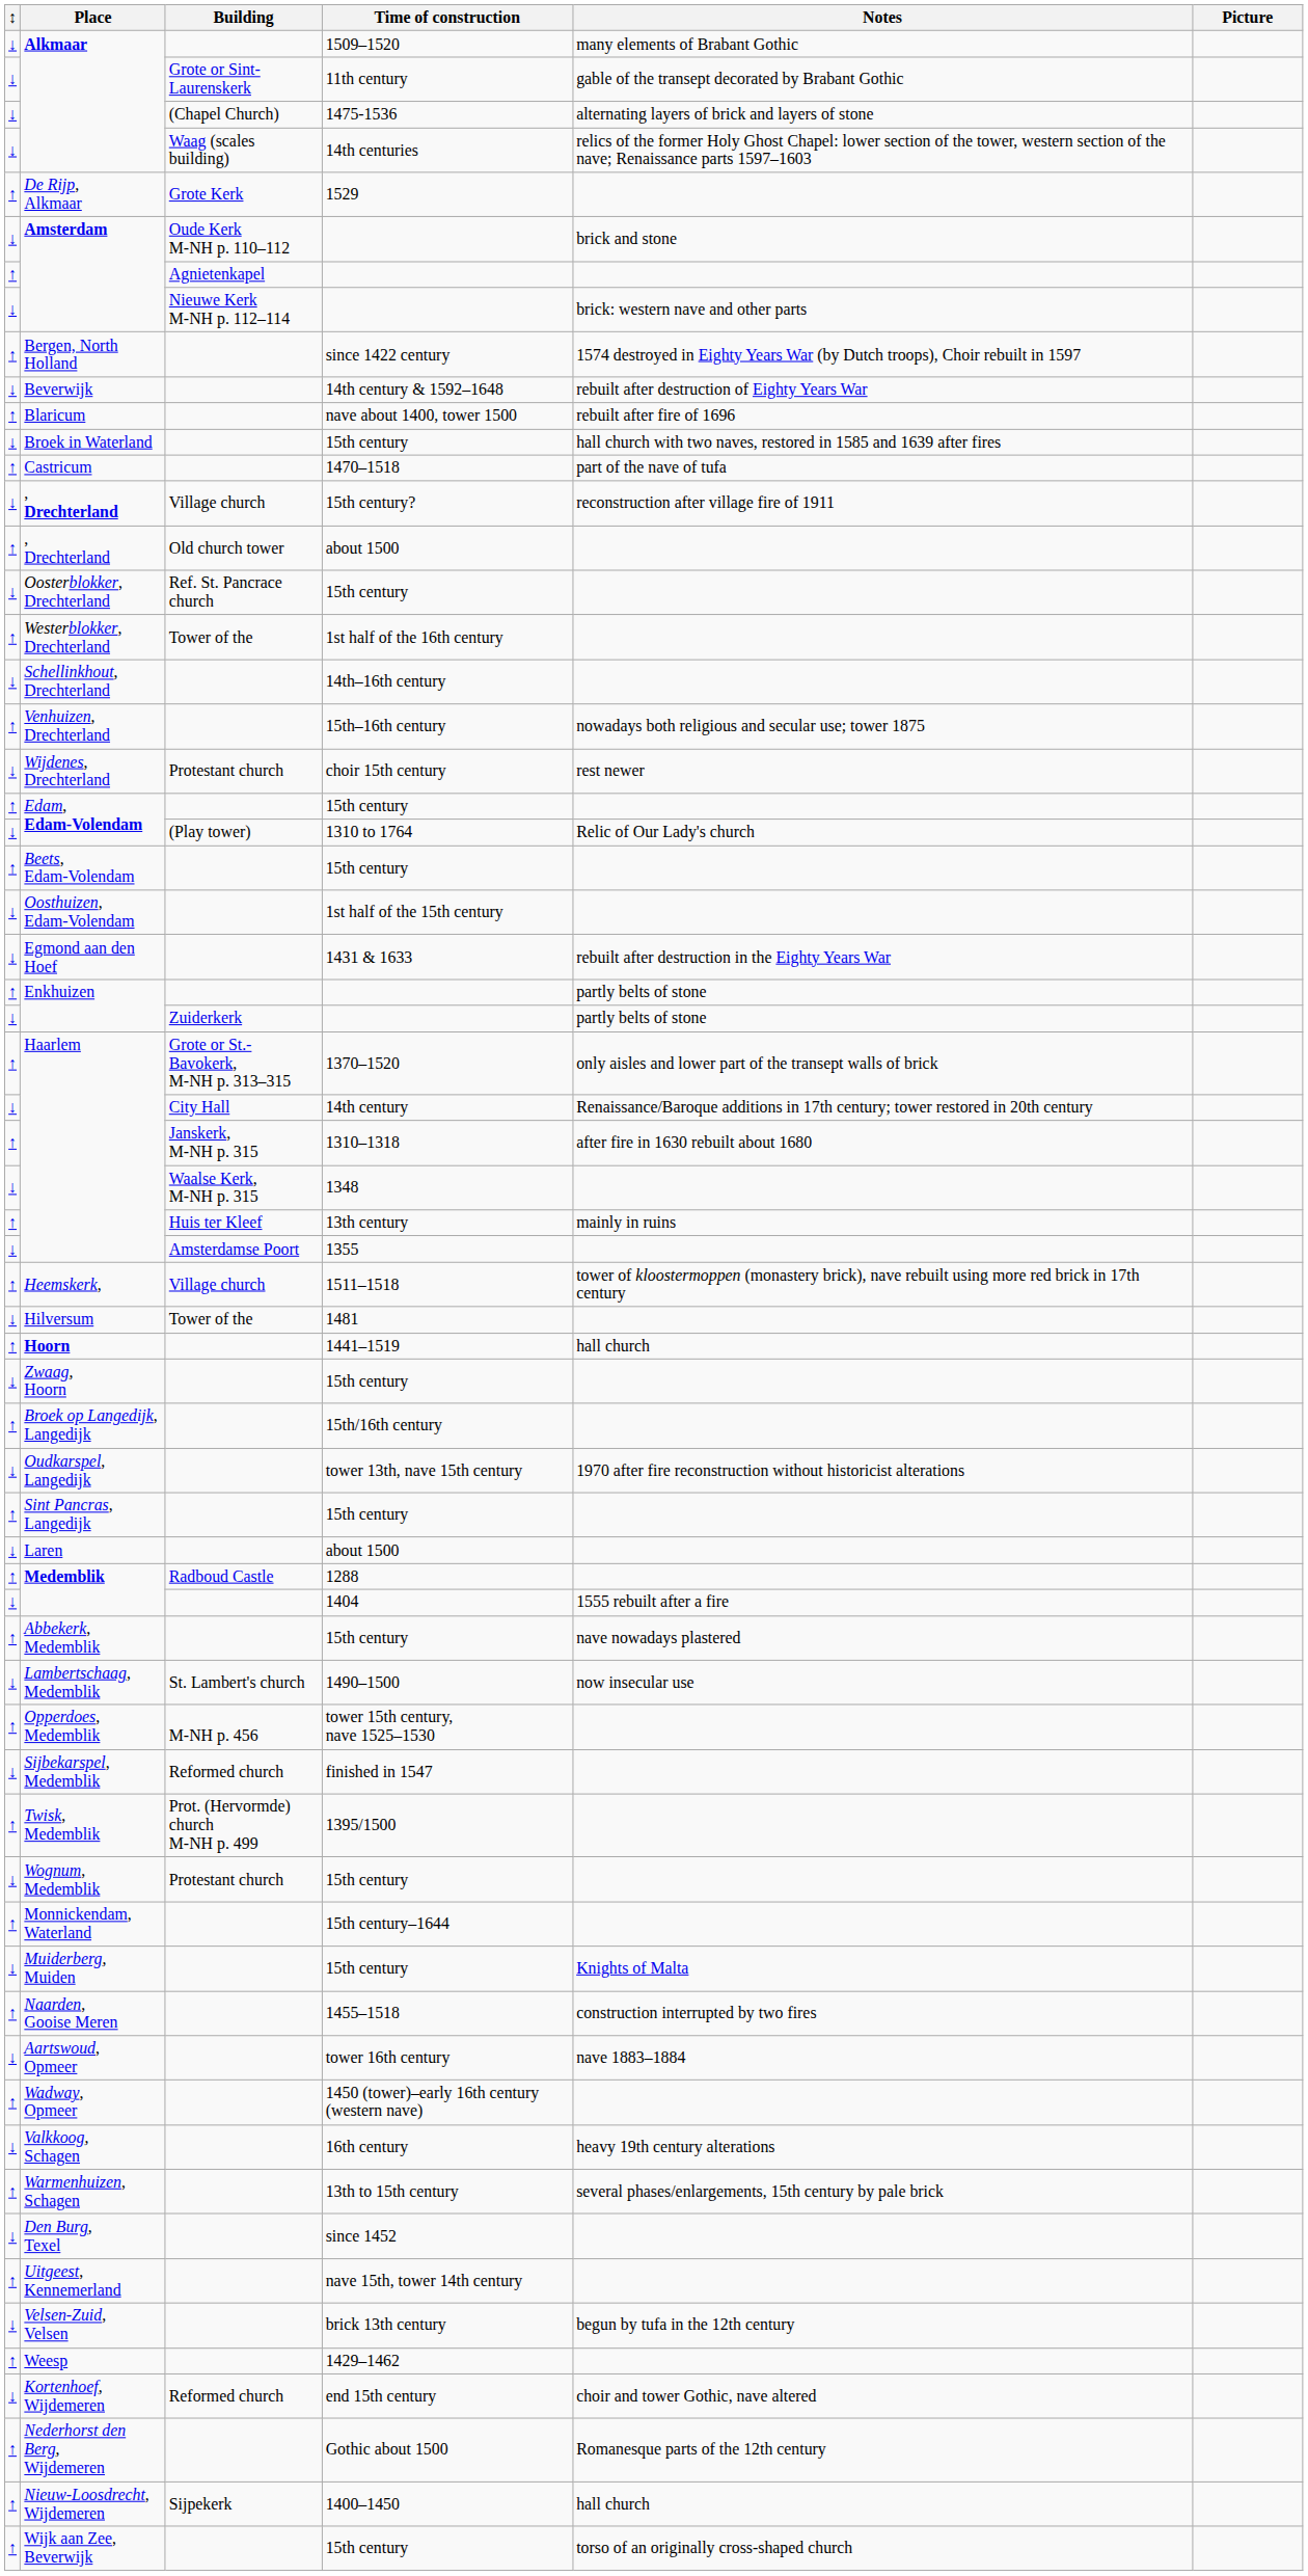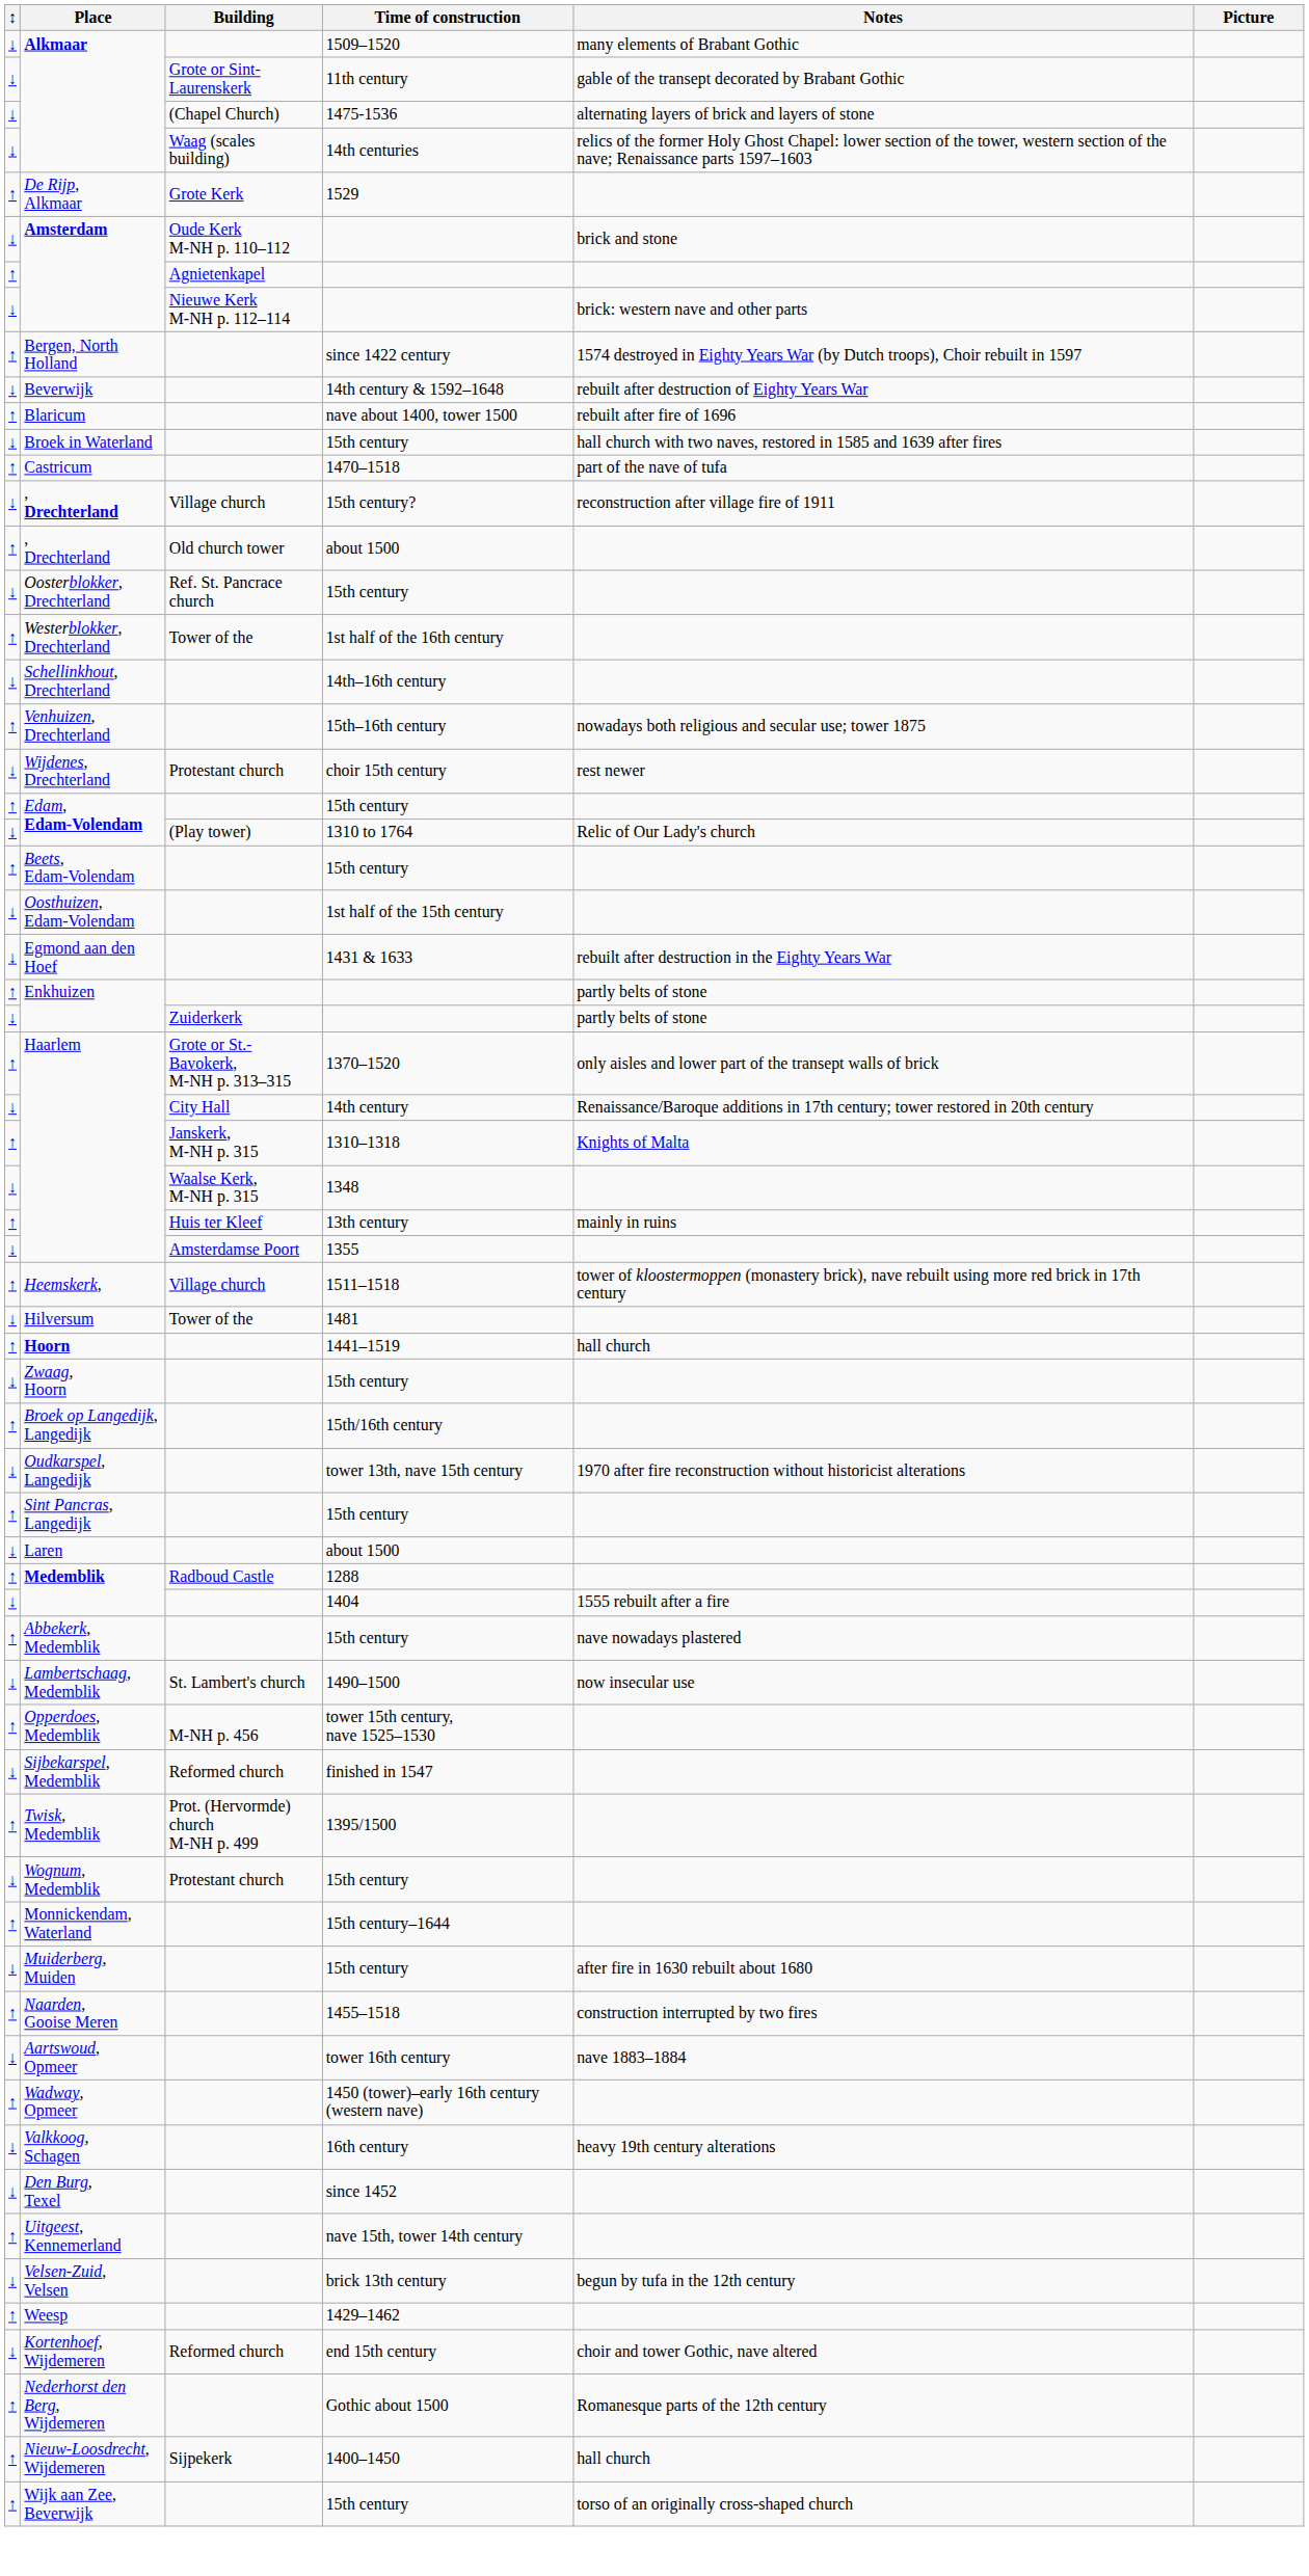Haarlem / Janskerk, M-NH p. 315 | Notes: after fire in 1630 rebuilt about 1680 -> Knights of Malta
Muiderberg, Muiden | Notes: Knights of Malta -> after fire in 1630 rebuilt about 1680
- row: ↑ | Warmenhuizen, Schagen | 13th to 15th century | several phases/enlargements, 15th century by pale brick
